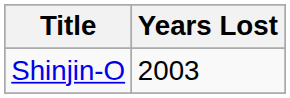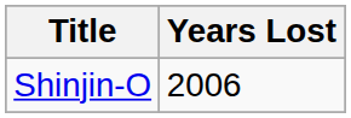Shinjin-O | Years Lost: 2003 -> 2006
